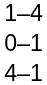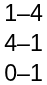rows swapped: 4–1 <-> 0–1
